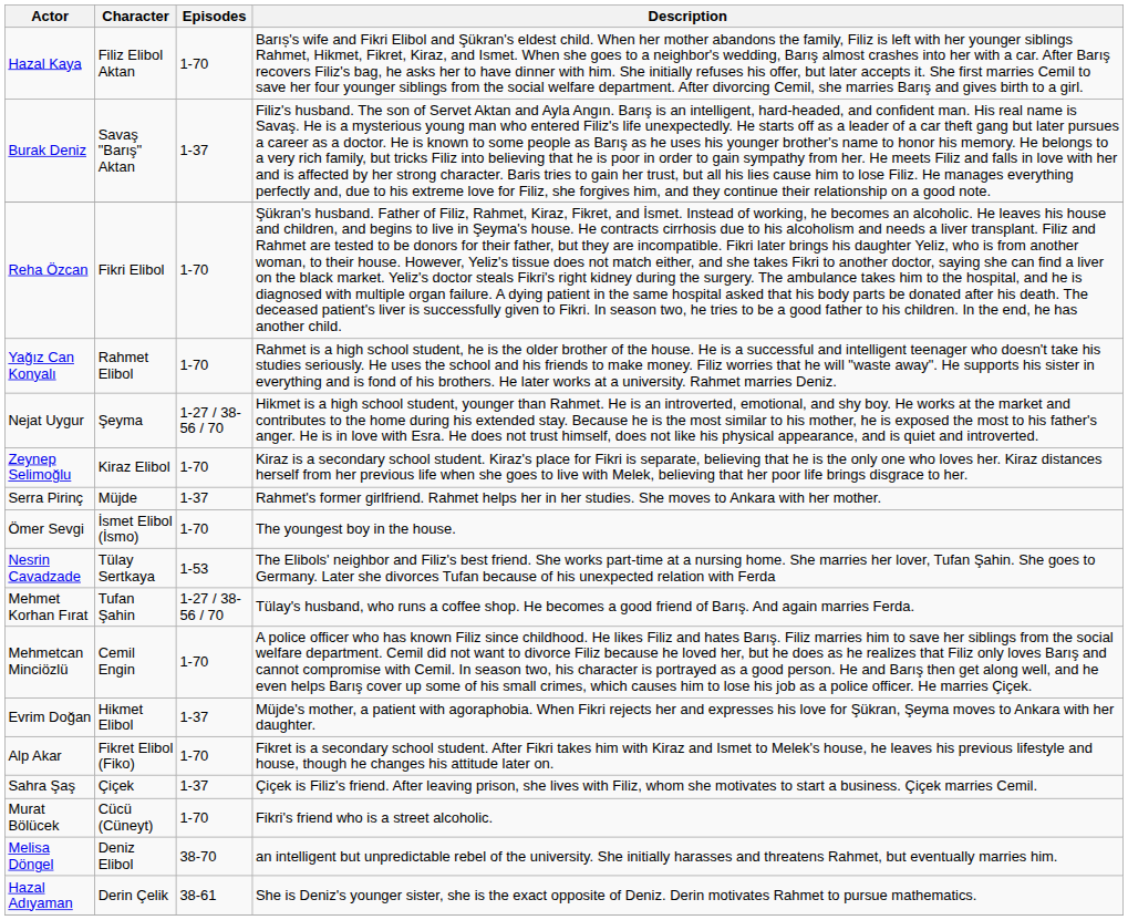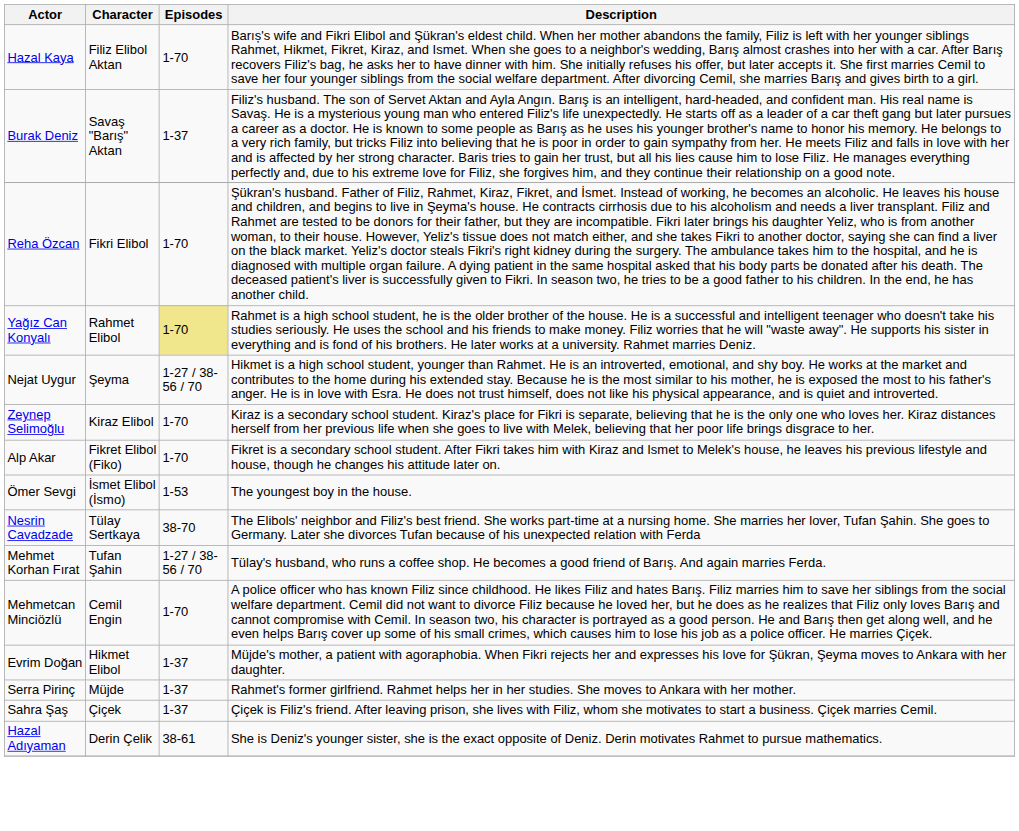Yağız Can Konyalı | Episodes: no background -> khaki background
rows swapped: Alp Akar <-> Serra Pirinç
Ömer Sevgi | Episodes: 1-70 -> 1-53
Nesrin Cavadzade | Episodes: 1-53 -> 38-70
- row: Murat Bölücek | Cücü (Cüneyt) | 1-70 | Fikri's friend who is a street alcoholic.
- row: Melisa Döngel | Deniz Elibol | 38-70 | an intelligent but unpredictable rebel of the university. She initially harasses and threatens Rahmet, but eventually marries him.
